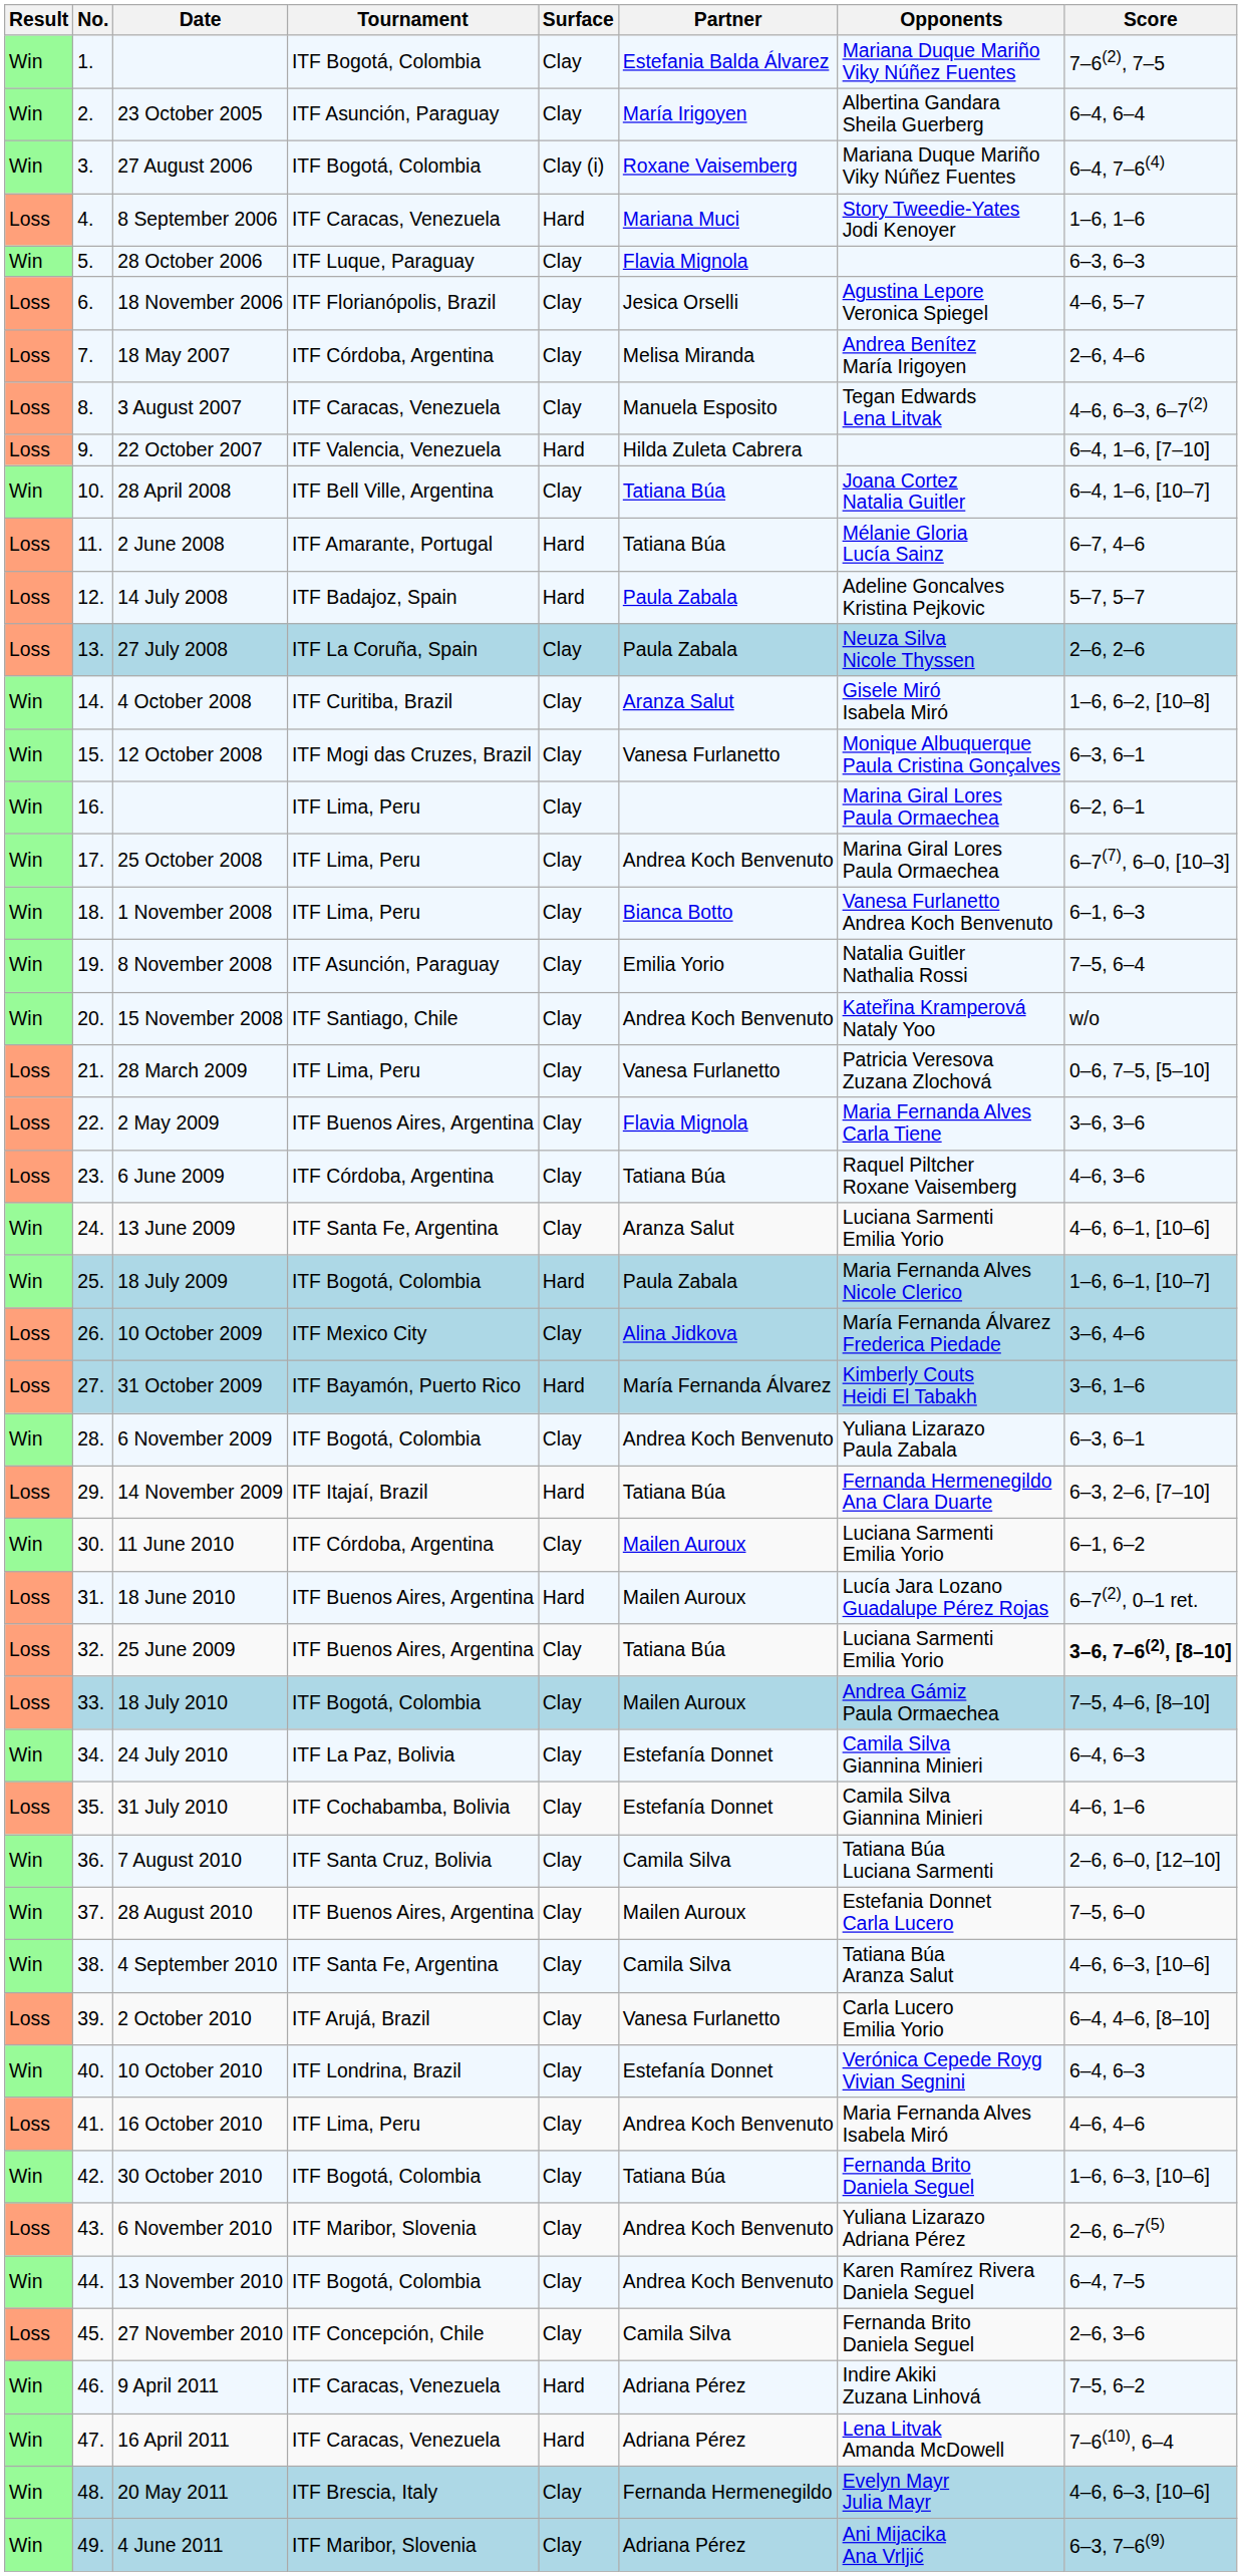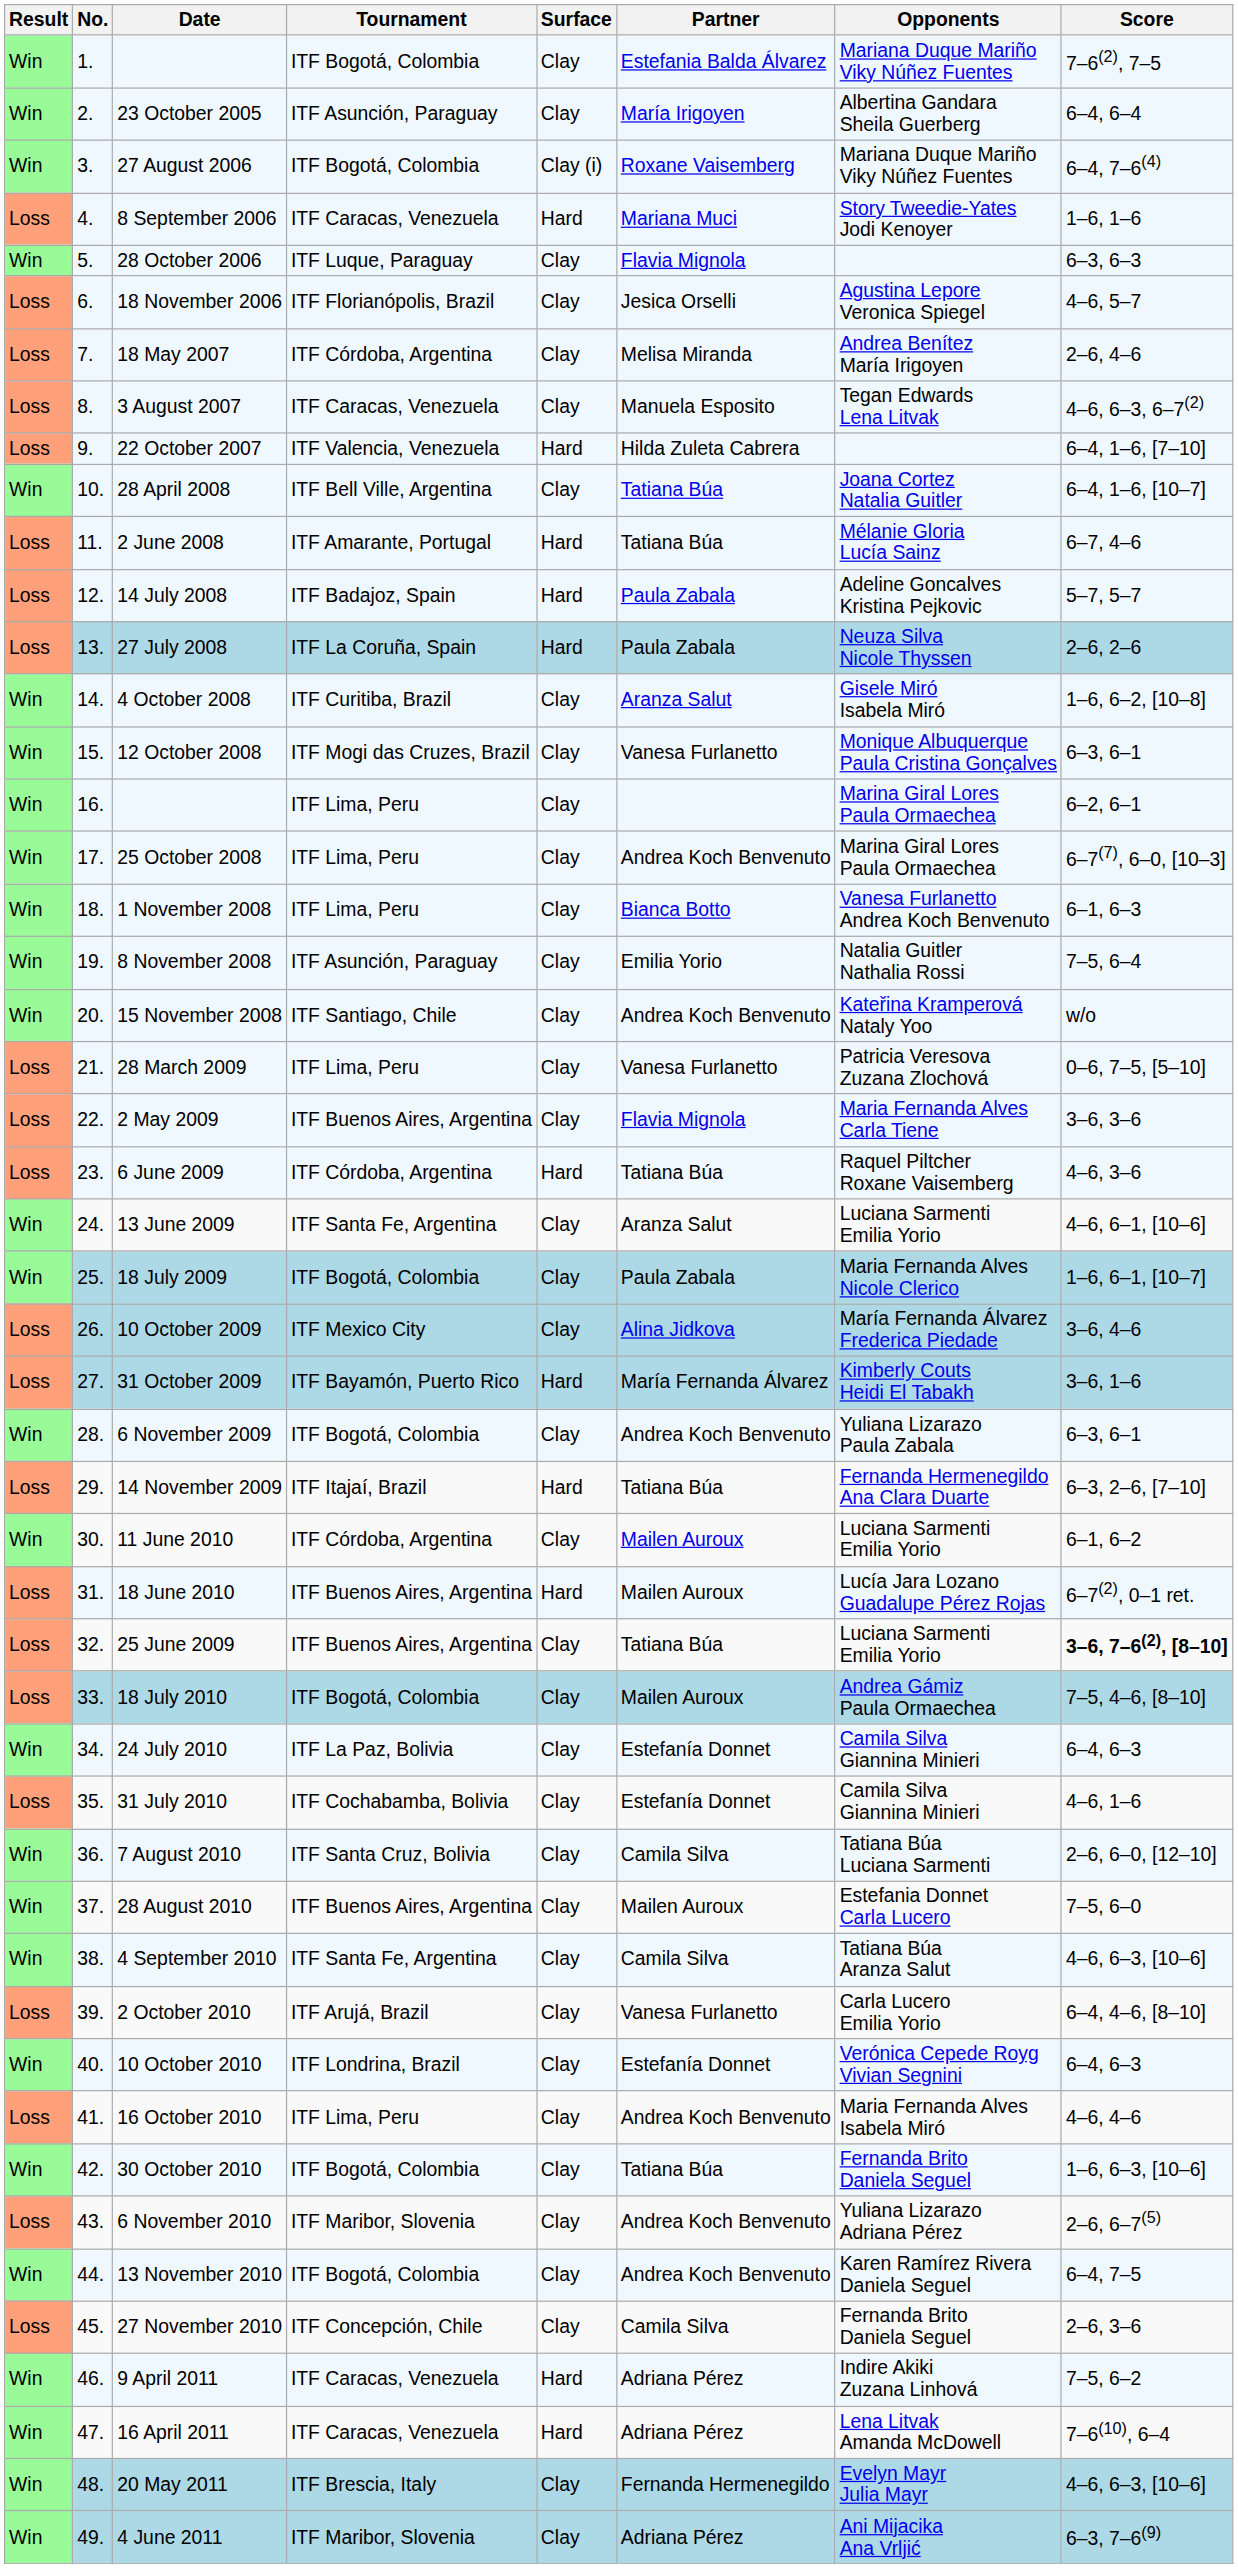27 July 2008 | Surface: Clay -> Hard
6 June 2009 | Surface: Clay -> Hard
18 July 2009 | Surface: Hard -> Clay
